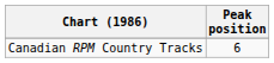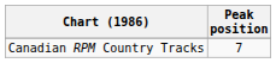Canadian RPM Country Tracks | Peak position: 6 -> 7
